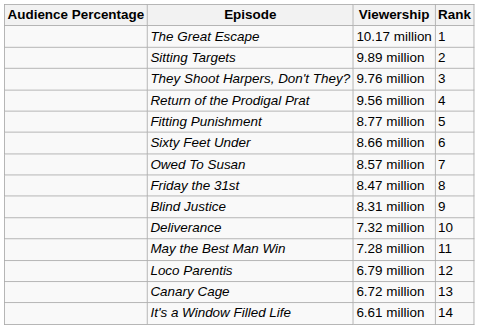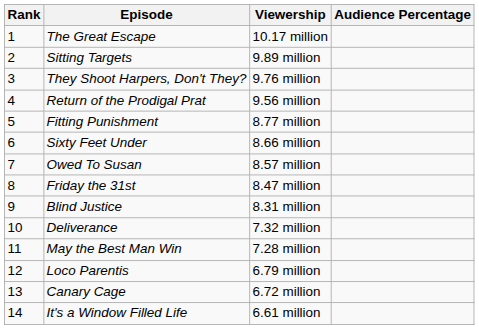columns swapped: Rank <-> Audience Percentage
